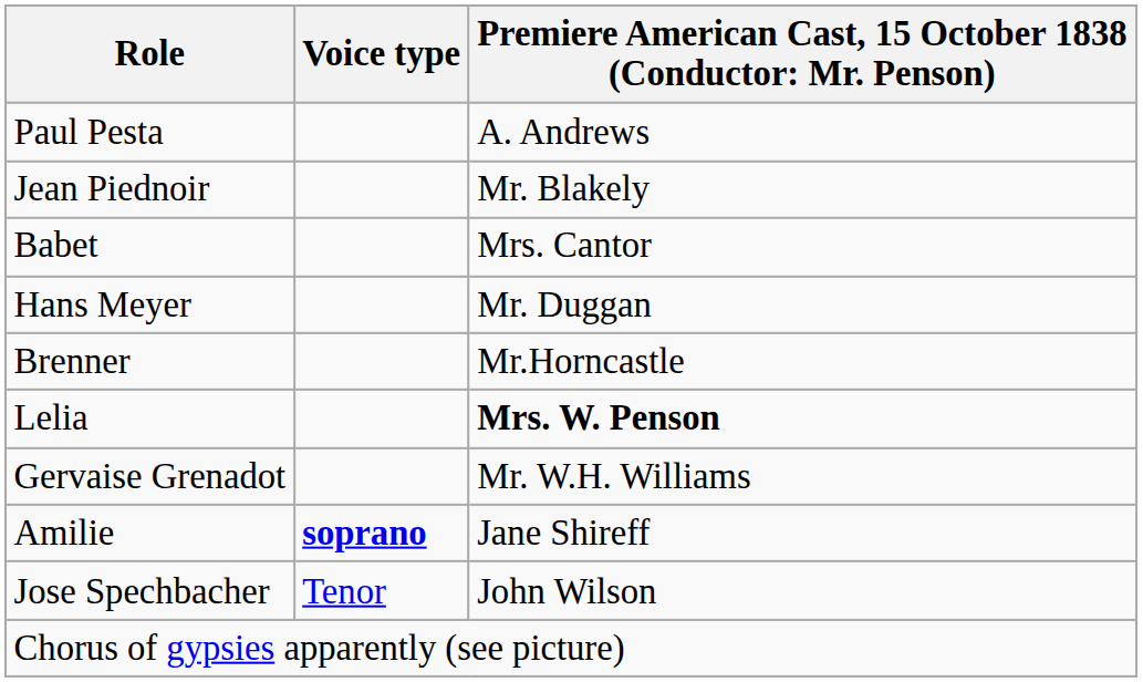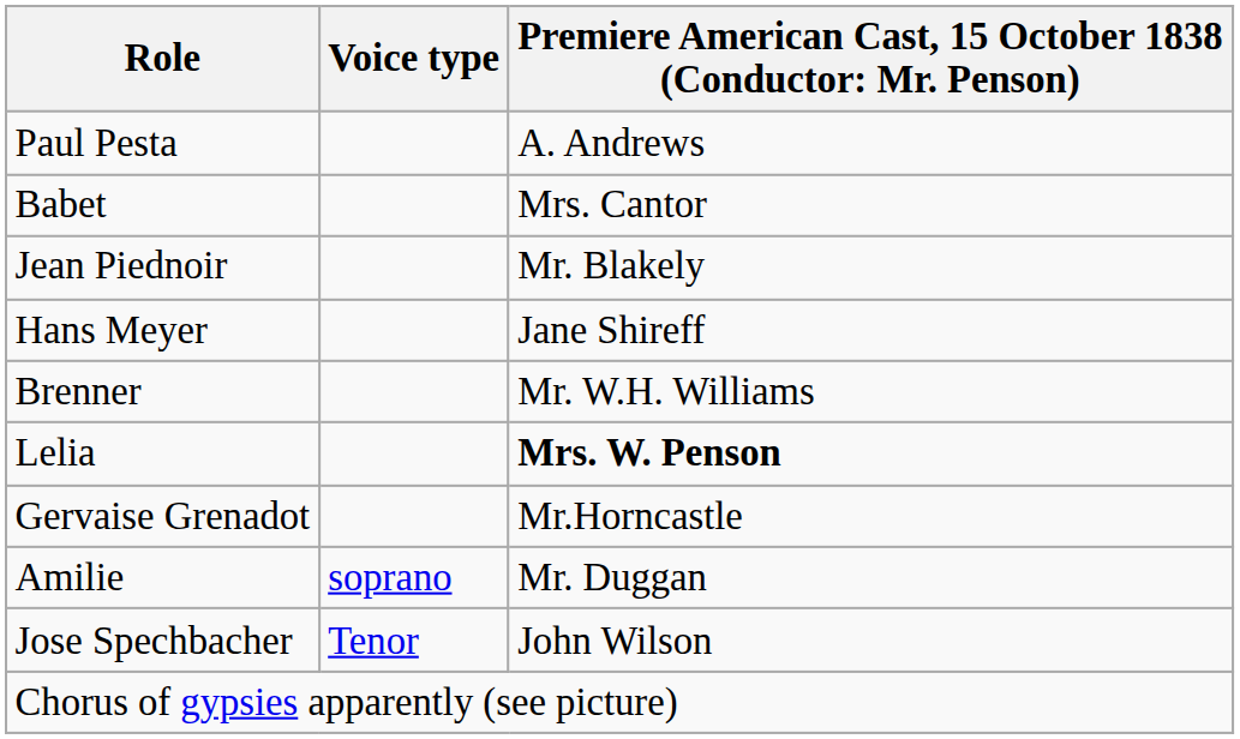rows swapped: Jean Piednoir <-> Babet
Hans Meyer | column 3: Mr. Duggan -> Jane Shireff
Brenner | column 3: Mr.Horncastle -> Mr. W.H. Williams
Gervaise Grenadot | column 3: Mr. W.H. Williams -> Mr.Horncastle
Amilie | Voice type: bold -> normal
Amilie | column 3: Jane Shireff -> Mr. Duggan
